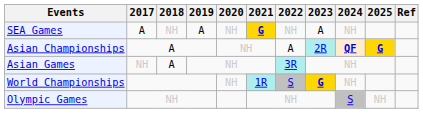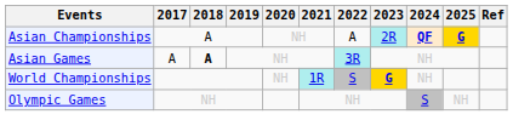- row: SEA Games | A | NH | A | NH | G | NH | A | NH
Asian Games | 2017: NH -> A
Asian Games | 2018: normal -> bold
